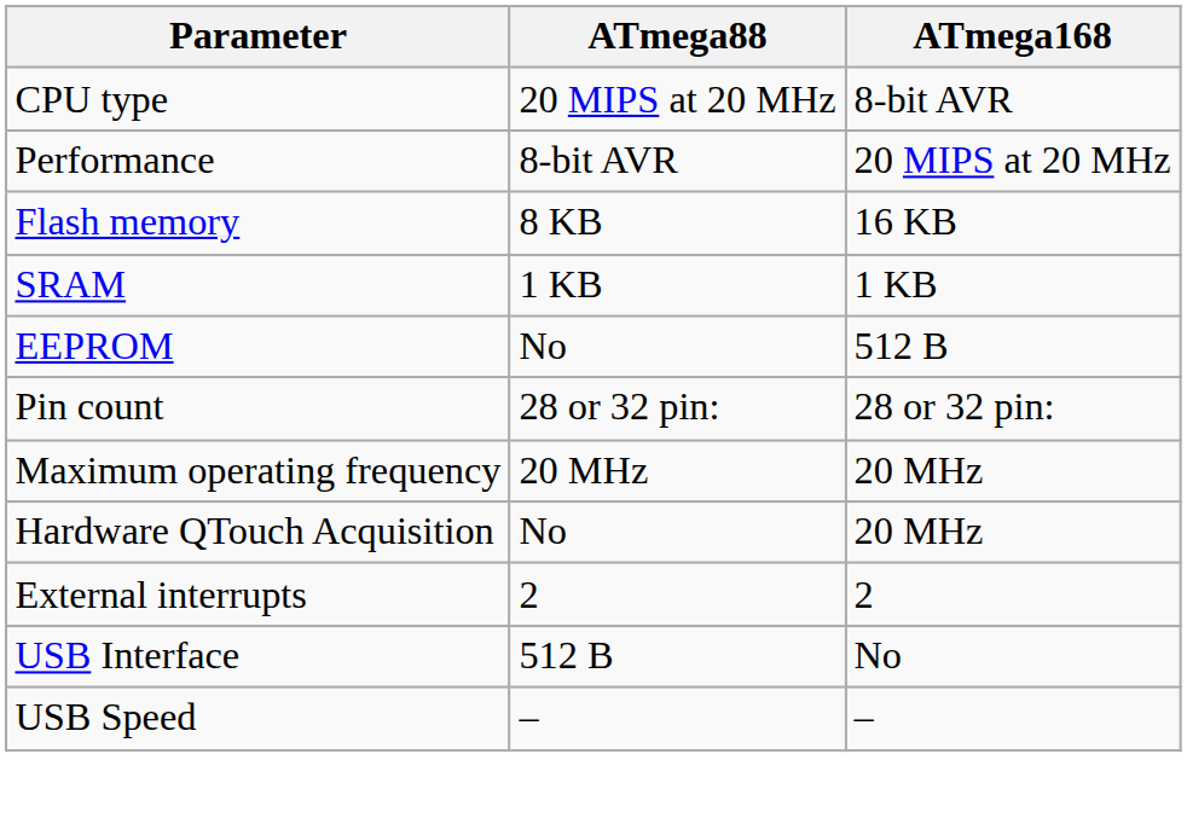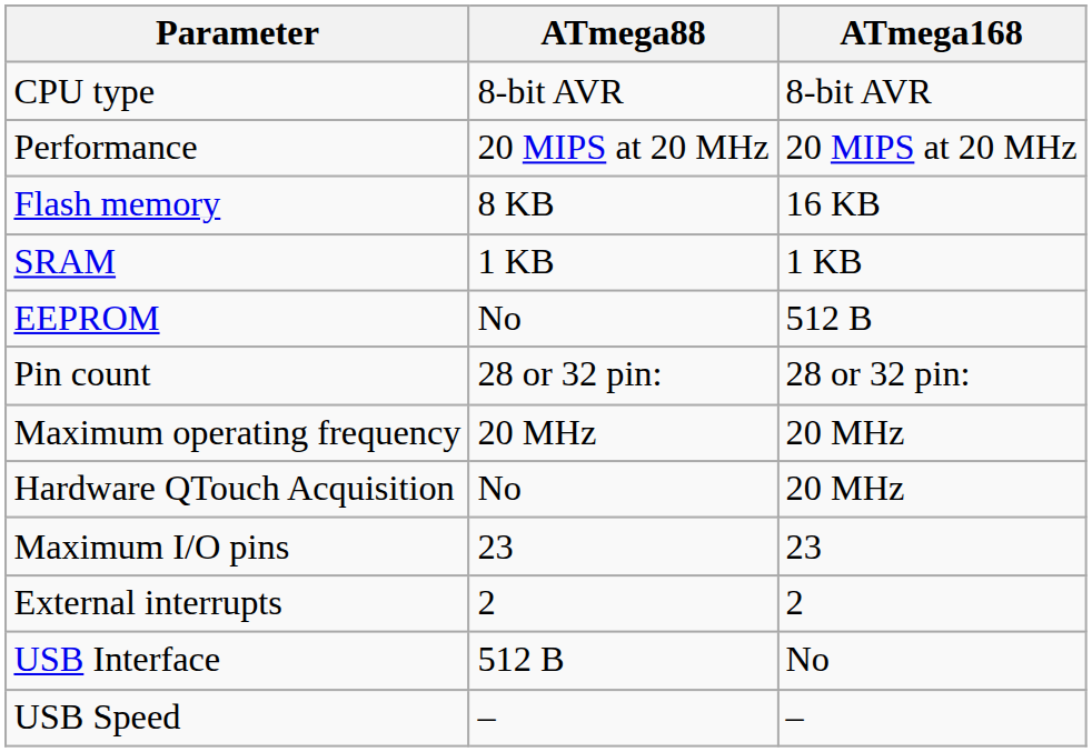CPU type | ATmega88: 20 MIPS at 20 MHz -> 8-bit AVR
Performance | ATmega88: 8-bit AVR -> 20 MIPS at 20 MHz
+ row: Maximum I/O pins | 23 | 23
